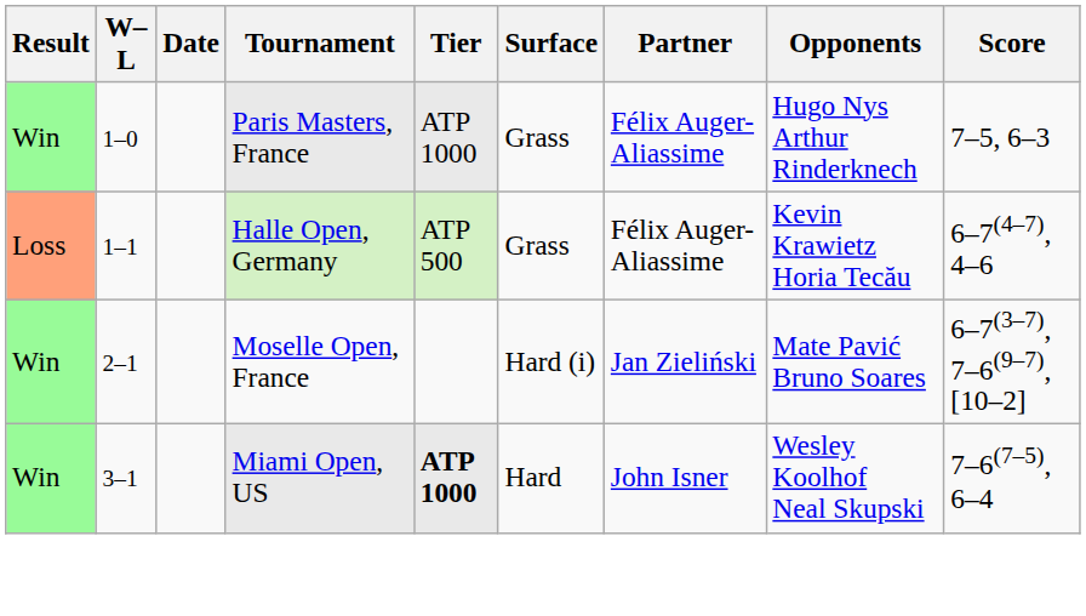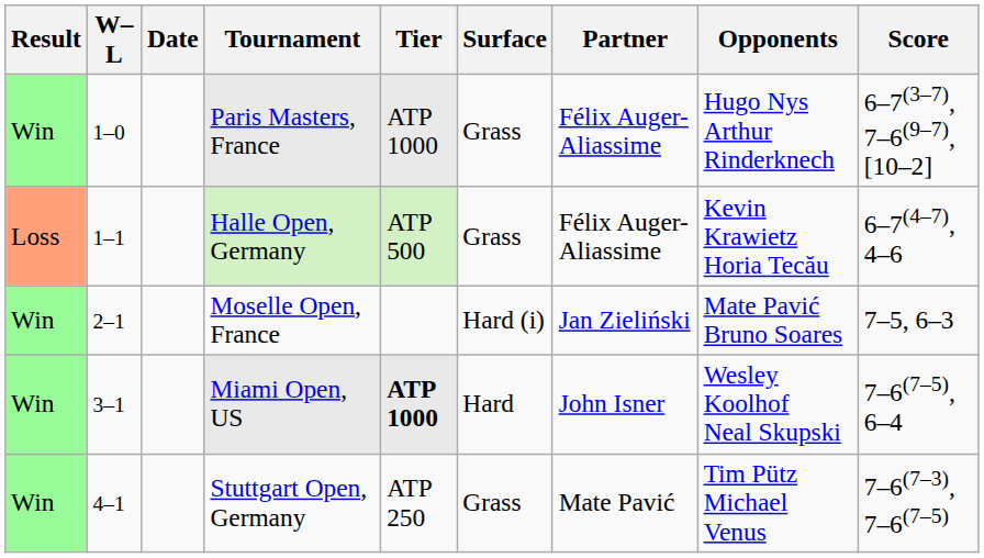Paris Masters, France | Score: 7–5, 6–3 -> 6–7(3–7), 7–6(9–7), [10–2]
Moselle Open, France | Score: 6–7(3–7), 7–6(9–7), [10–2] -> 7–5, 6–3
+ row: Win | 4–1 | Stuttgart Open, Germany | ATP 250 | Grass | Mate Pavić | Tim Pütz Michael Venus | 7–6(7–3), 7–6(7–5)
